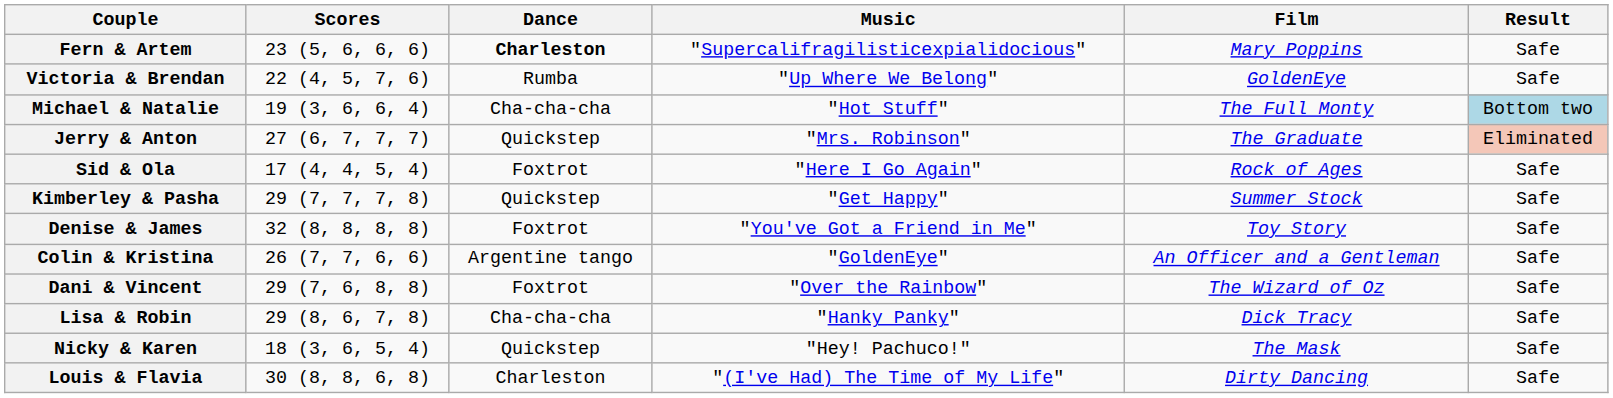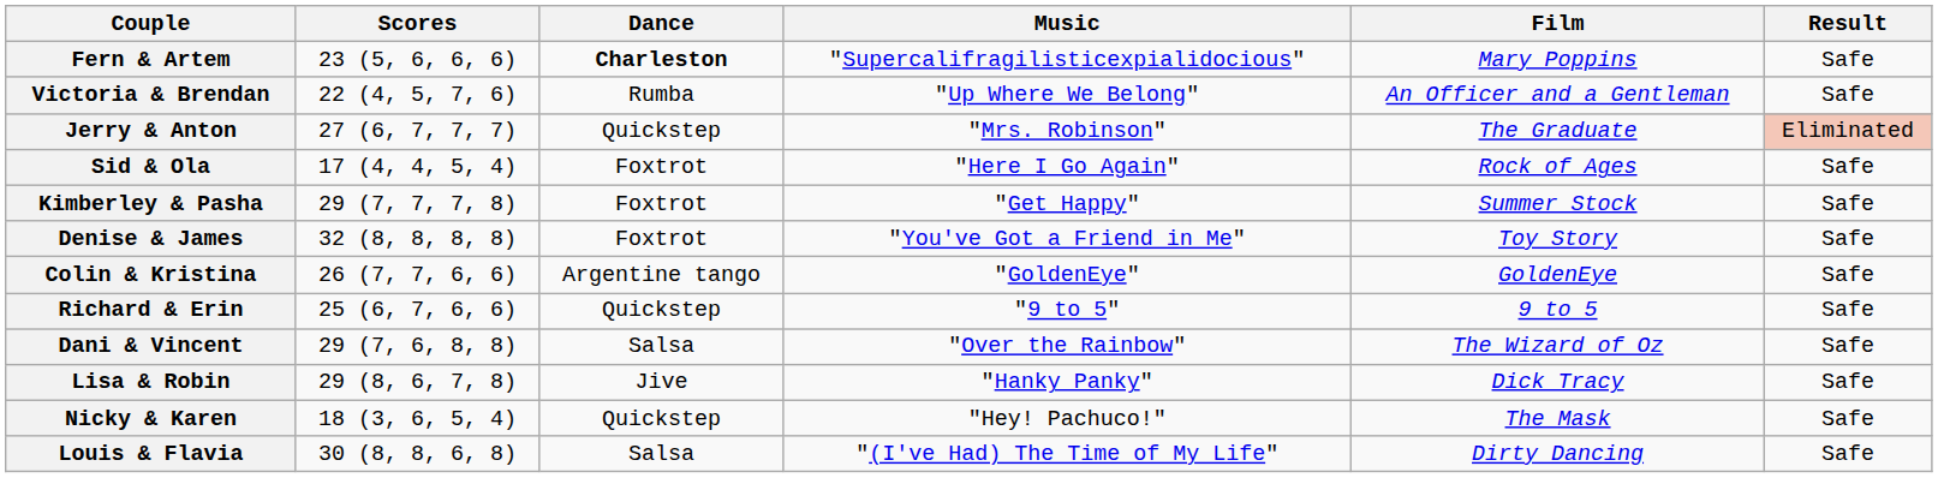Victoria & Brendan | Film: GoldenEye -> An Officer and a Gentleman
- row: Michael & Natalie | 19 (3, 6, 6, 4) | Cha-cha-cha | "Hot Stuff" | The Full Monty | Bottom two
Kimberley & Pasha | Dance: Quickstep -> Foxtrot
Colin & Kristina | Film: An Officer and a Gentleman -> GoldenEye
+ row: Richard & Erin | 25 (6, 7, 6, 6) | Quickstep | "9 to 5" | 9 to 5 | Safe
Dani & Vincent | Dance: Foxtrot -> Salsa
Lisa & Robin | Dance: Cha-cha-cha -> Jive
Louis & Flavia | Dance: Charleston -> Salsa
